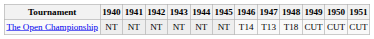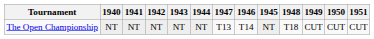columns swapped: 1945 <-> 1947
